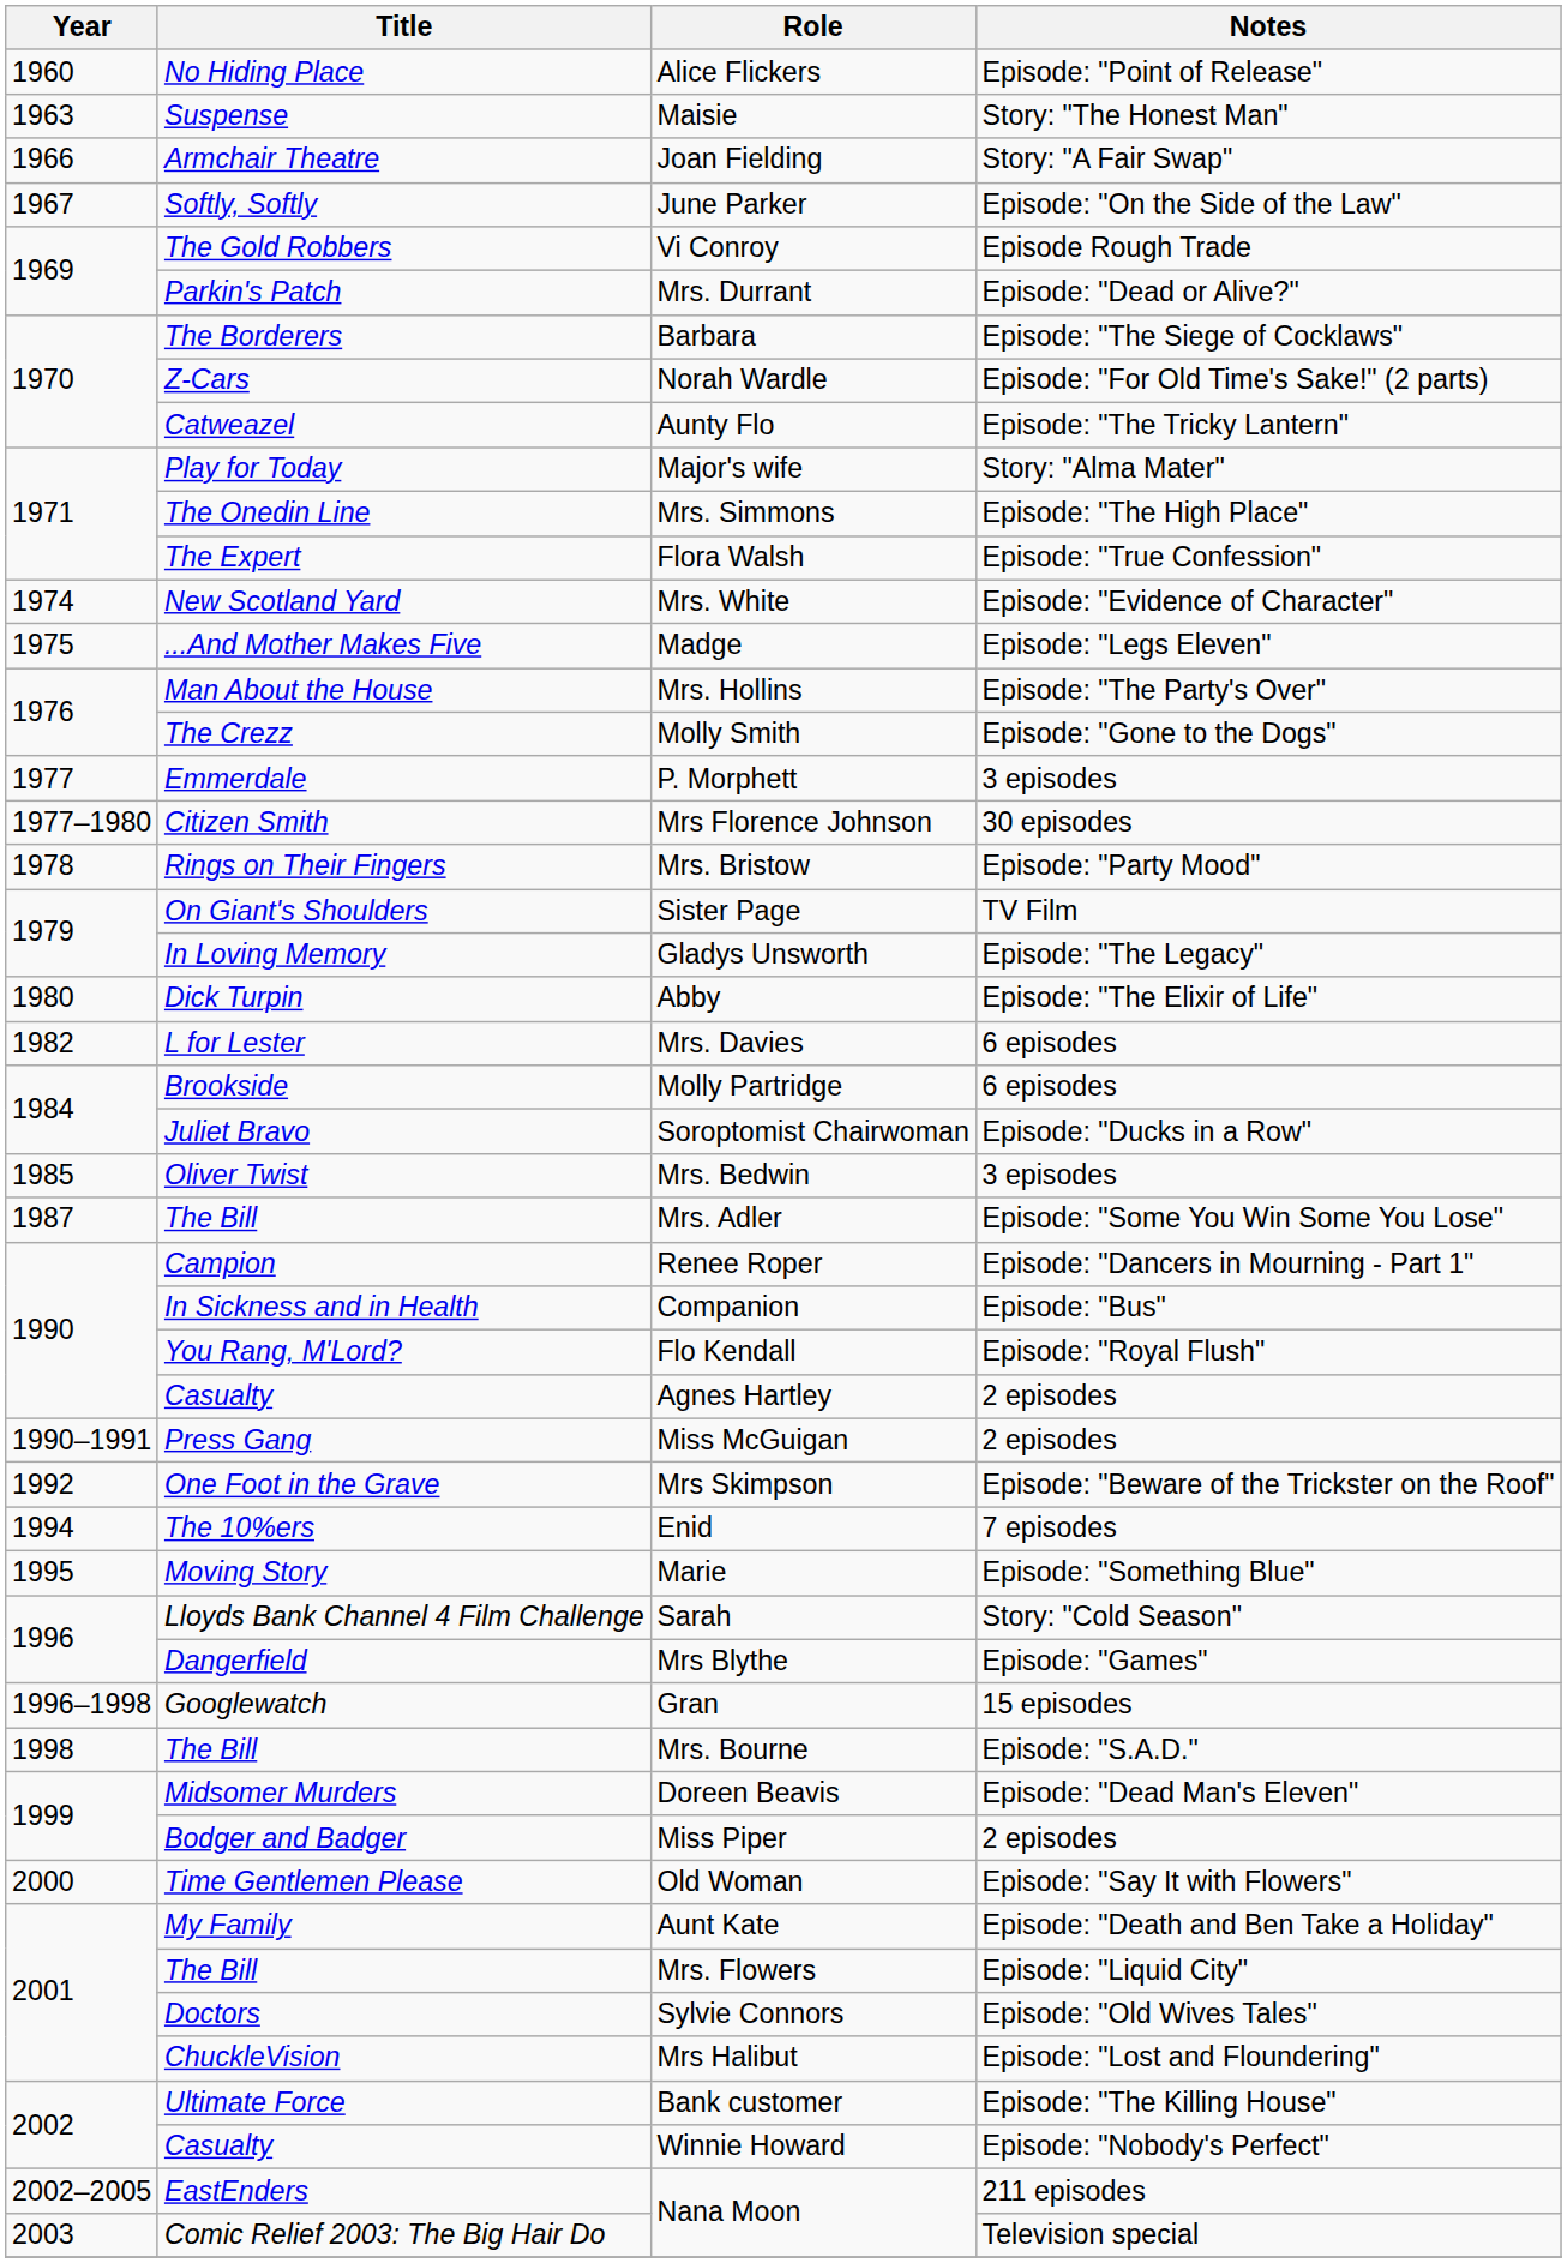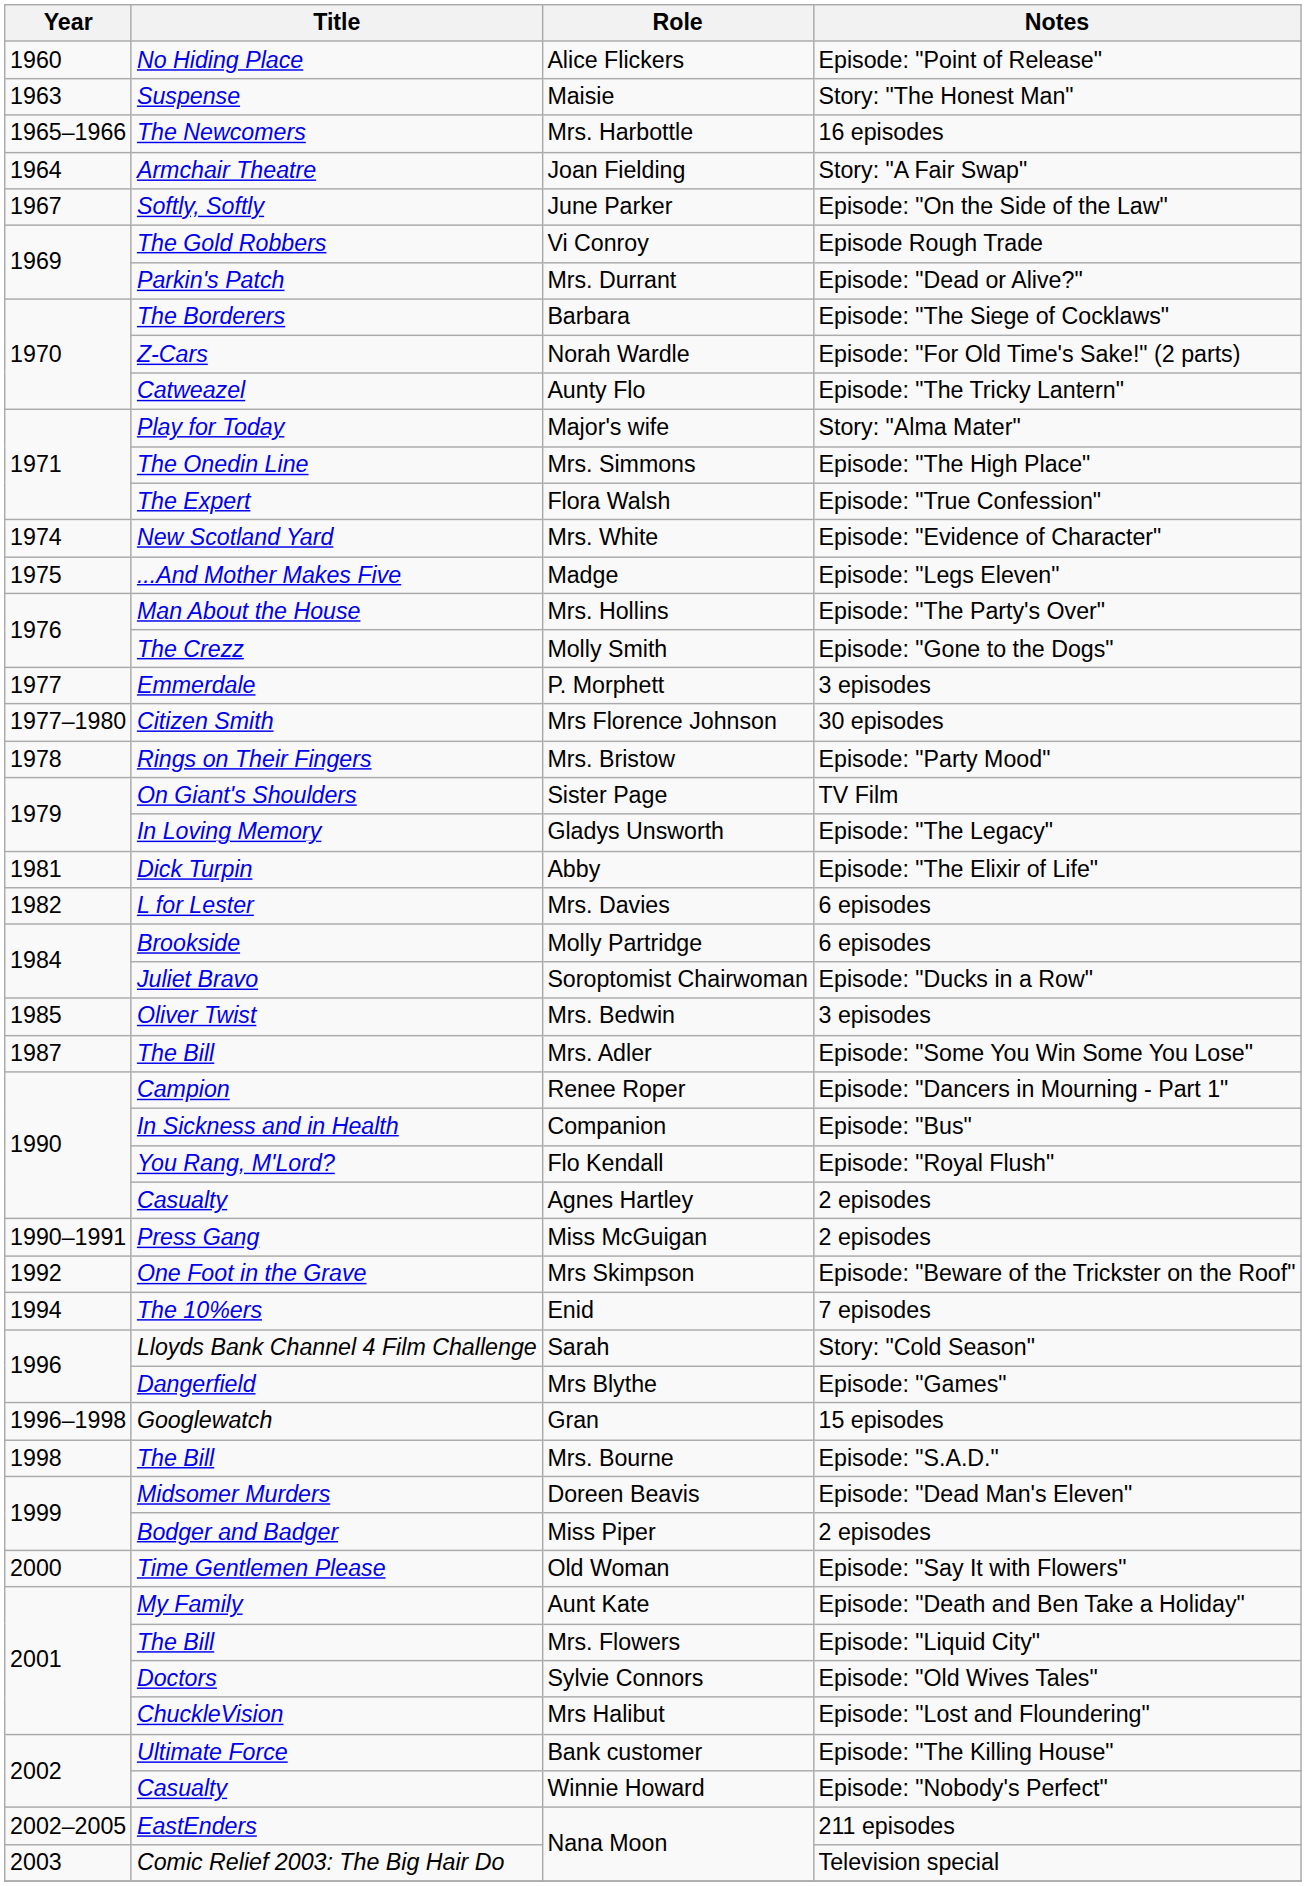+ row: 1965–1966 | The Newcomers | Mrs. Harbottle | 16 episodes
Joan Fielding | Year: 1966 -> 1964
Abby | Year: 1980 -> 1981
- row: 1995 | Moving Story | Marie | Episode: "Something Blue"
